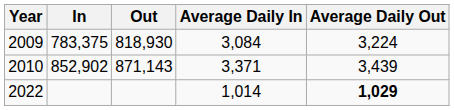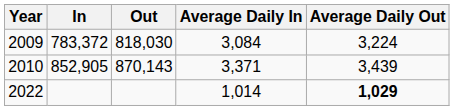2009 | In: 783,375 -> 783,372
2009 | Out: 818,930 -> 818,030
2010 | In: 852,902 -> 852,905
2010 | Out: 871,143 -> 870,143
